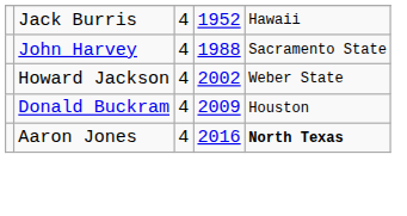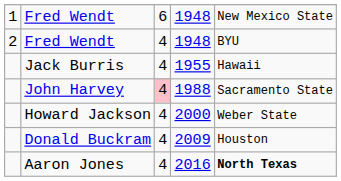+ row: 1 | Fred Wendt | 6 | 1948 | New Mexico State
+ row: 2 | Fred Wendt | 4 | 1948 | BYU
Jack Burris | column 4: 1952 -> 1955
John Harvey | column 3: no background -> pink background
Howard Jackson | column 4: 2002 -> 2000
